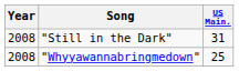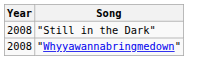- column: US Main. | 31 | 25
